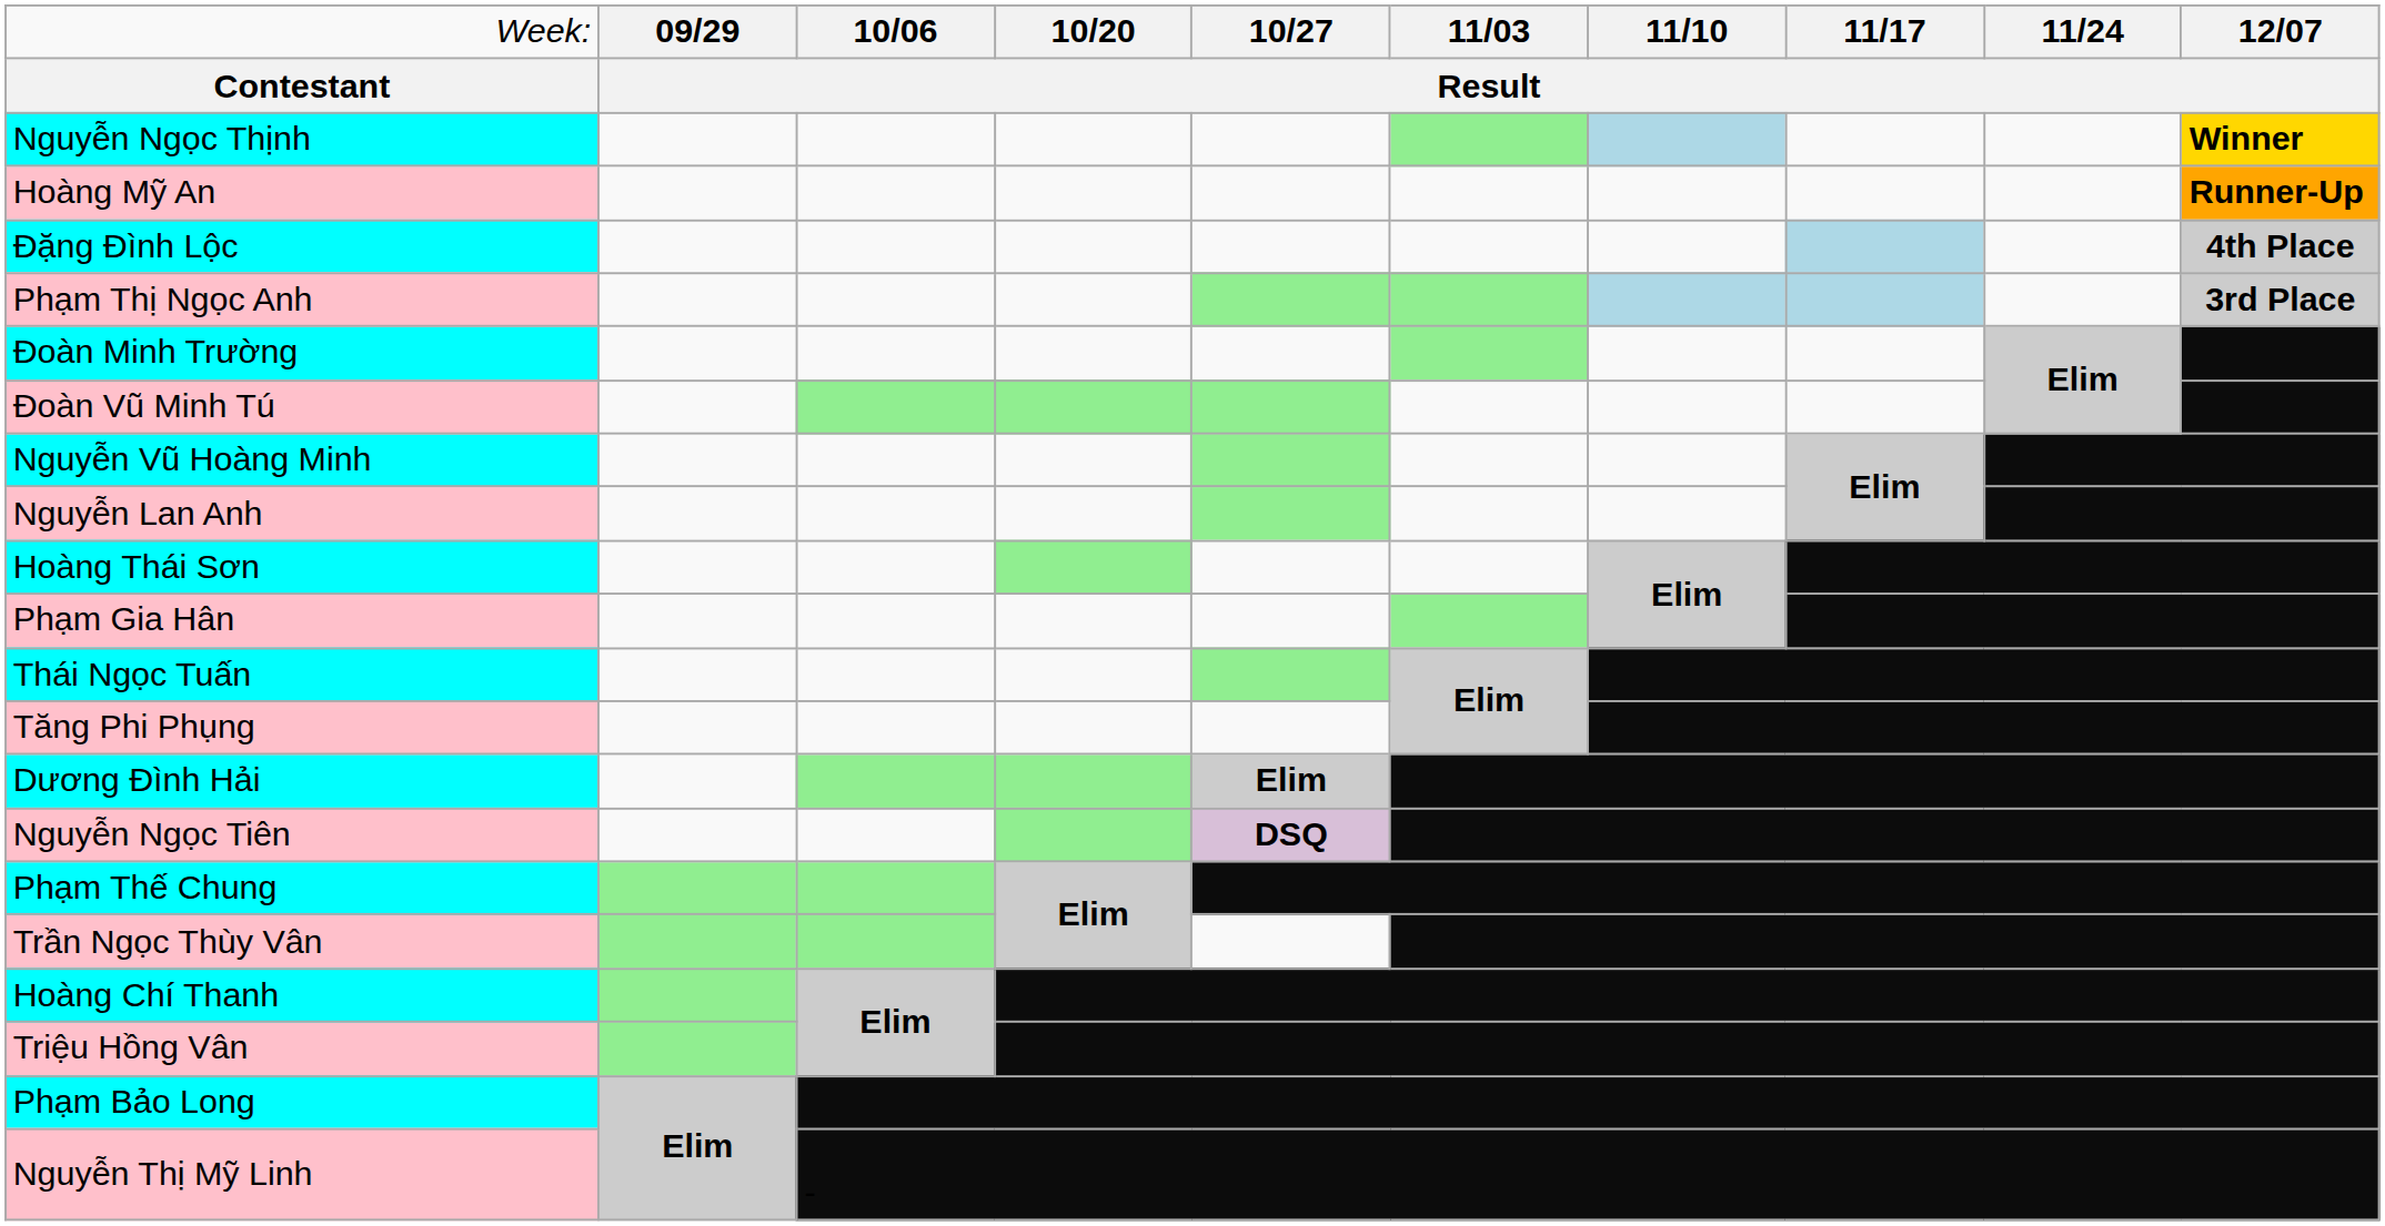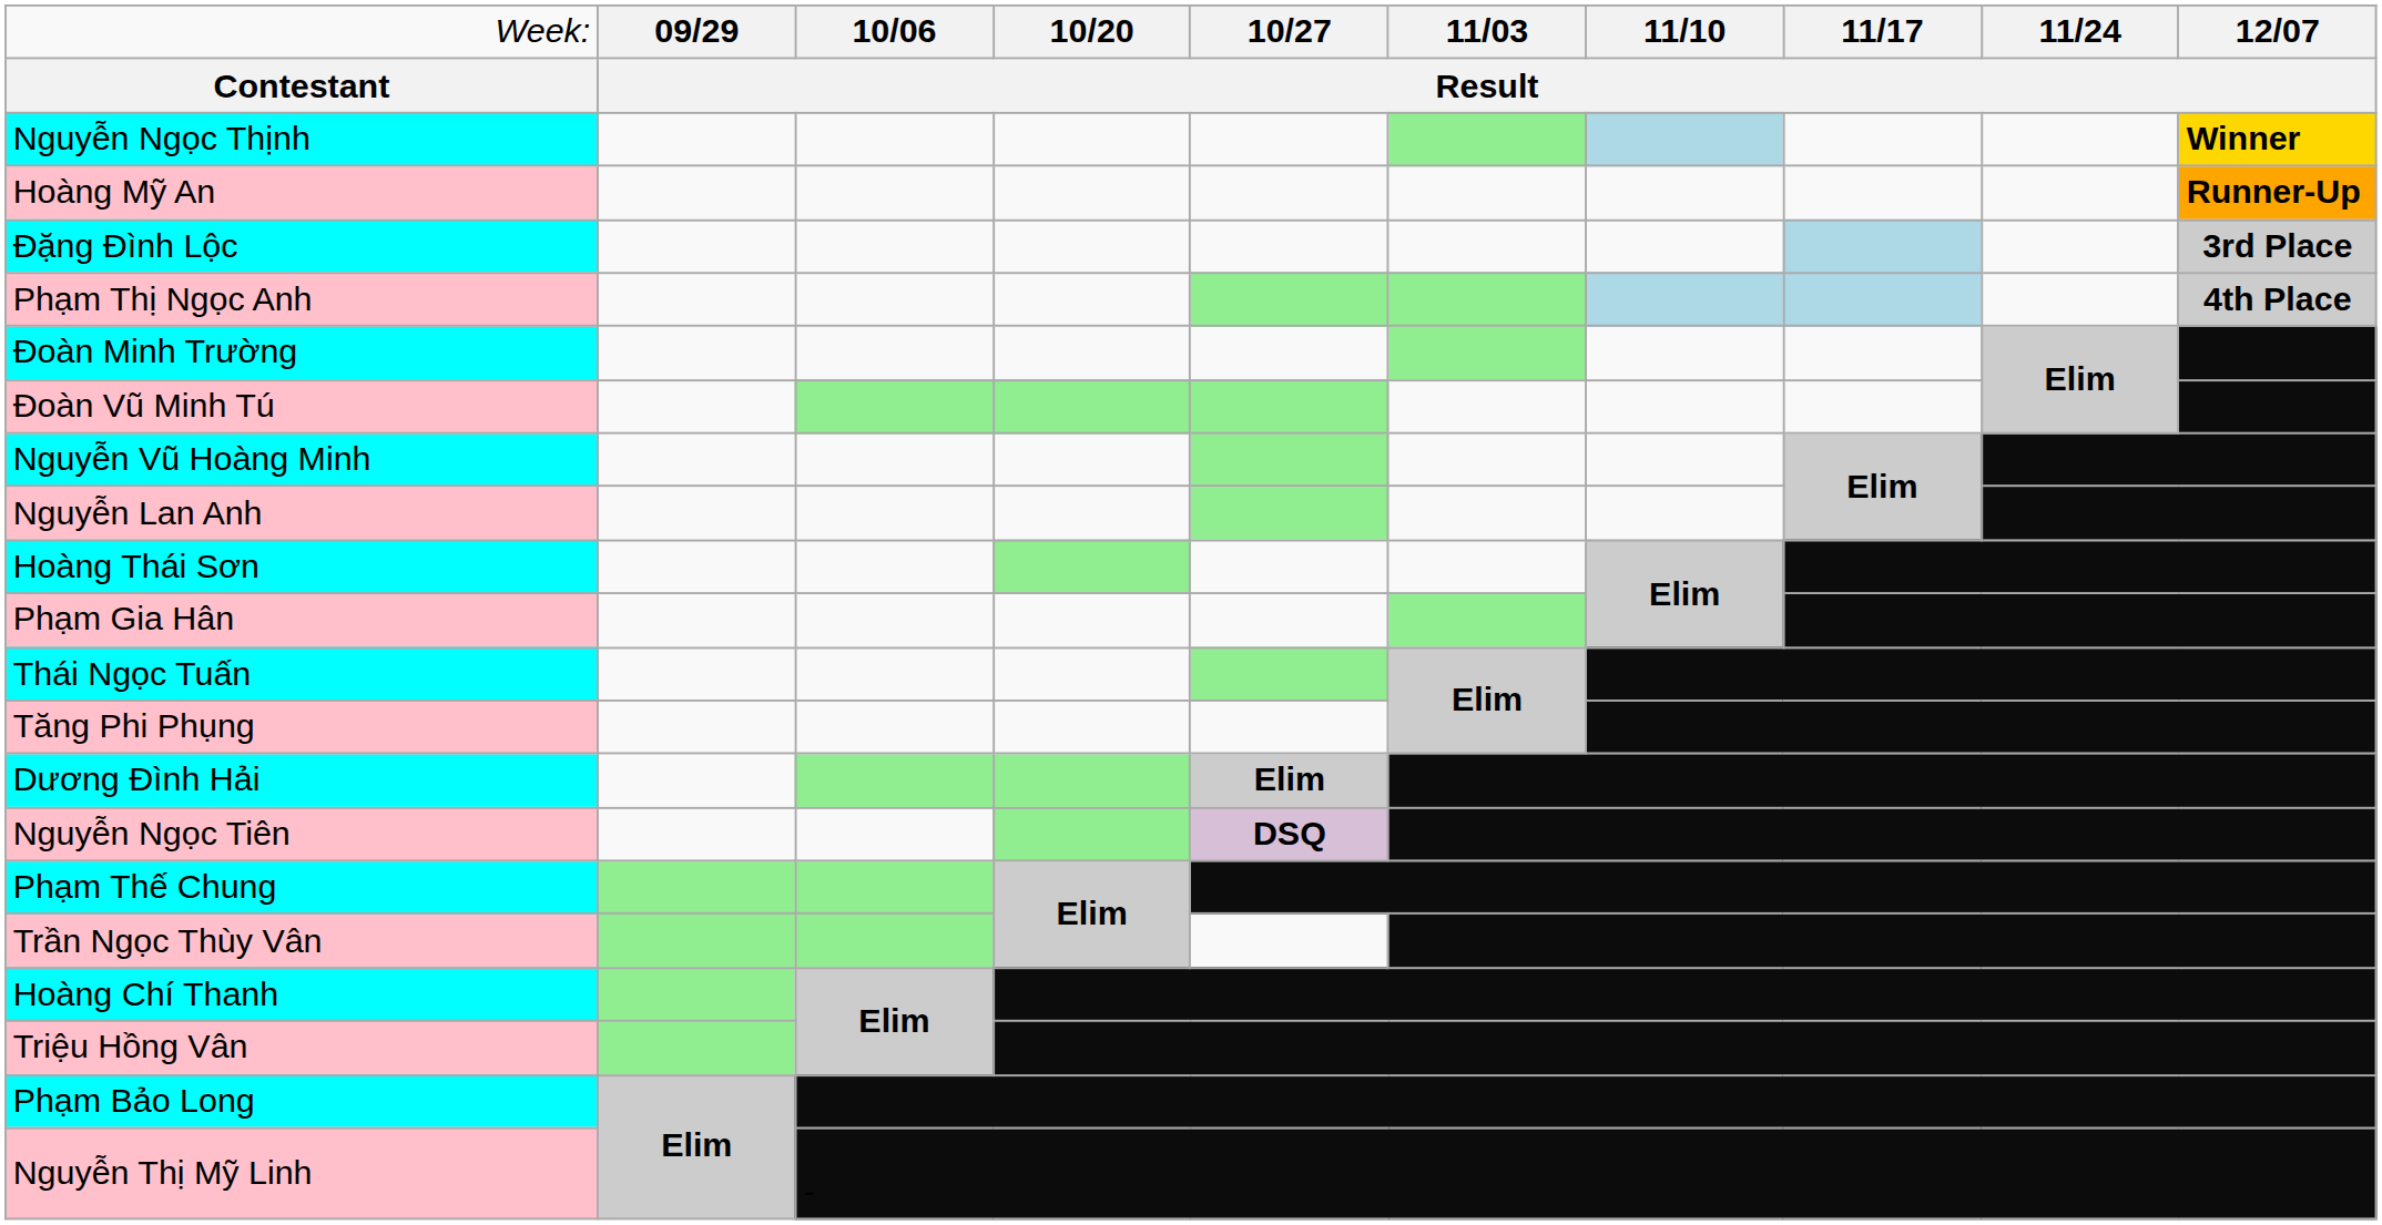Đặng Đình Lộc | column 10: 4th Place -> 3rd Place
Phạm Thị Ngọc Anh | column 10: 3rd Place -> 4th Place
